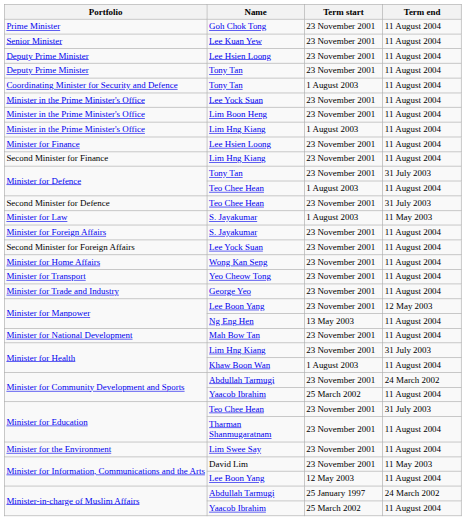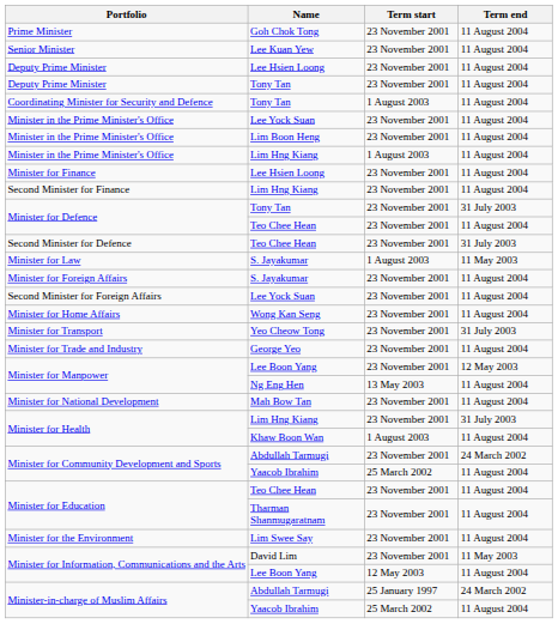Minister for Defence / Teo Chee Hean | Term start: 1 August 2003 -> 23 November 2001
Minister for Transport | Term end: 11 August 2004 -> 31 July 2003
Minister for Education / Teo Chee Hean | Term end: 31 July 2003 -> 11 August 2004
